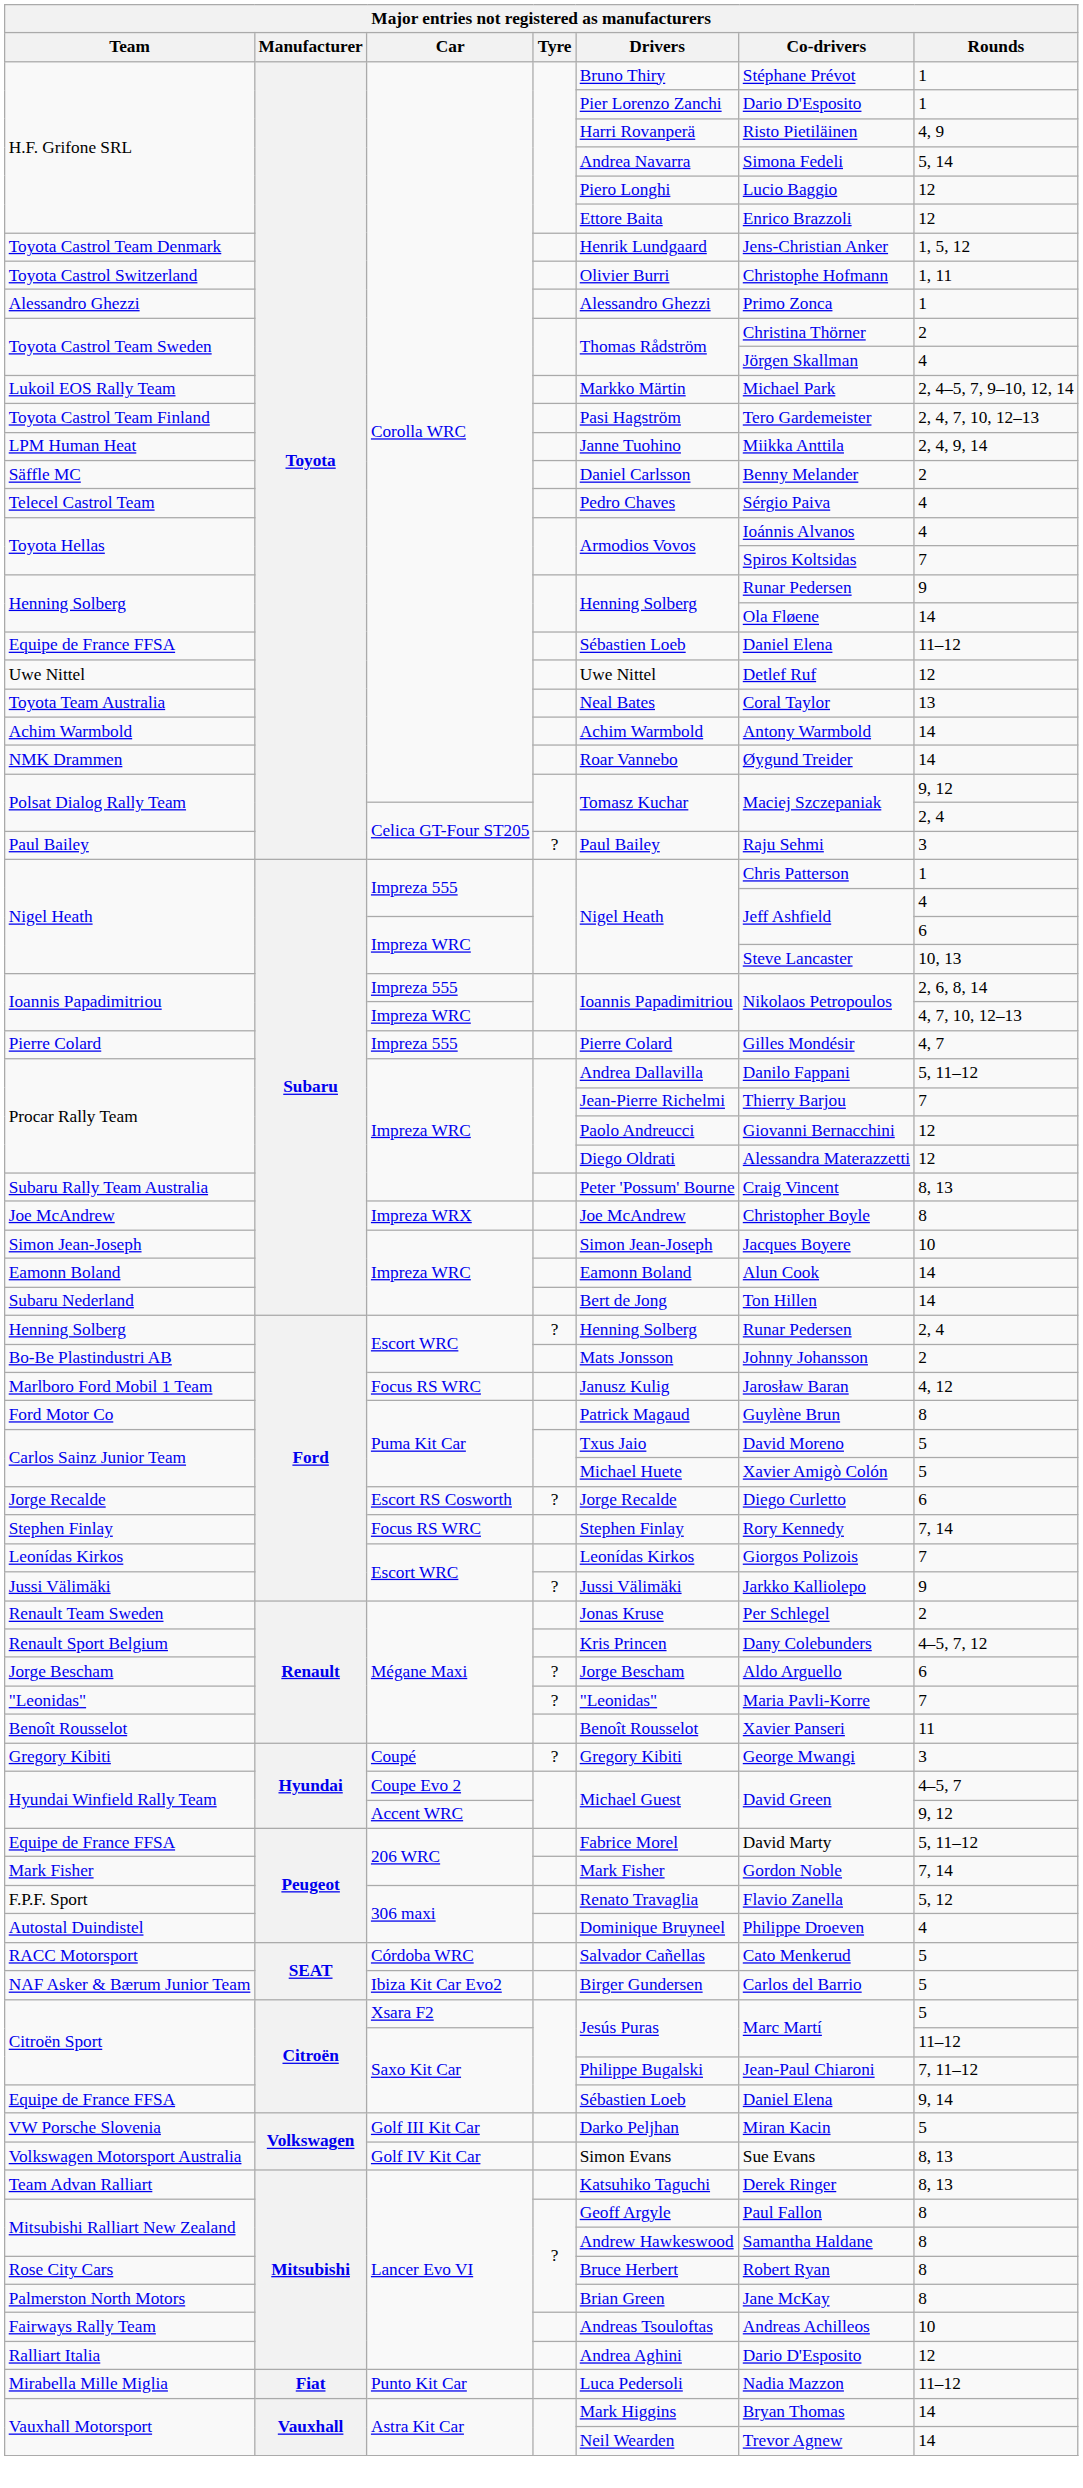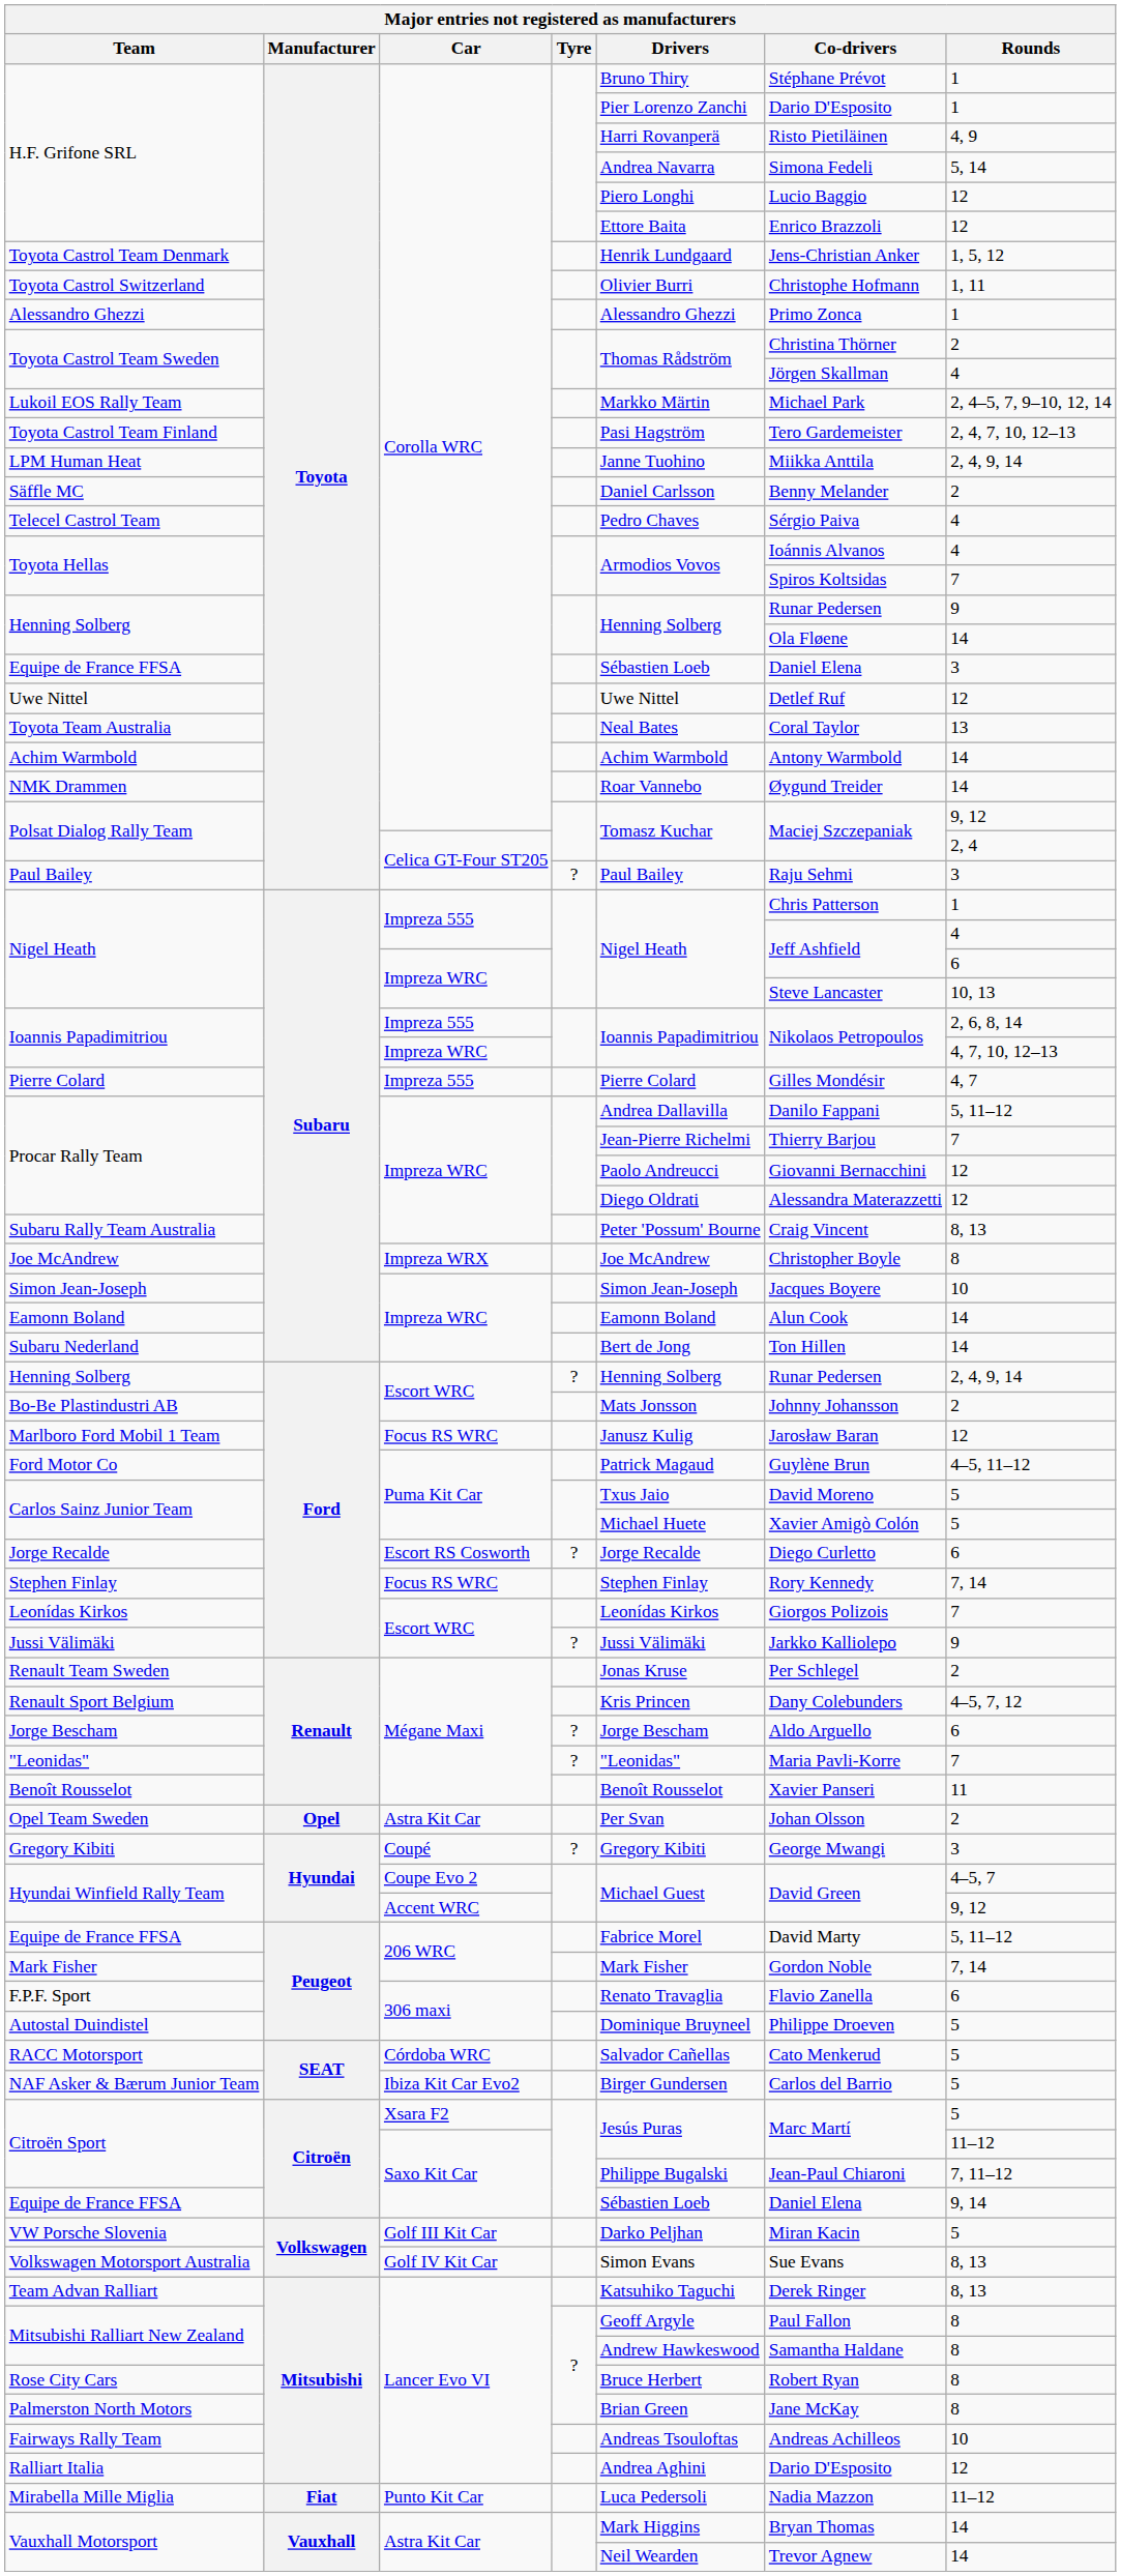Equipe de France FFSA / Corolla WRC | Rounds: 11–12 -> 3
Henning Solberg / Escort WRC | Rounds: 2, 4 -> 2, 4, 9, 14
Marlboro Ford Mobil 1 Team | Rounds: 4, 12 -> 12
Ford Motor Co | Rounds: 8 -> 4–5, 11–12
+ row: Opel Team Sweden | Opel | Astra Kit Car | Per Svan | Johan Olsson | 2
F.P.F. Sport | Rounds: 5, 12 -> 6
Autostal Duindistel | Rounds: 4 -> 5
